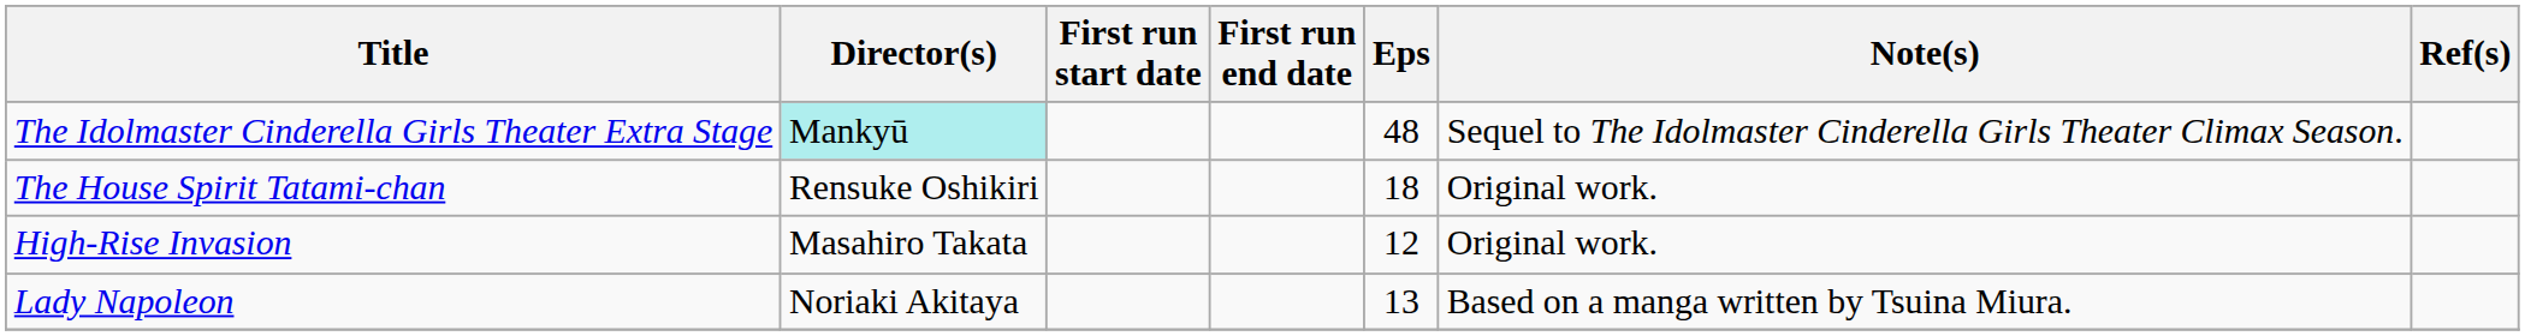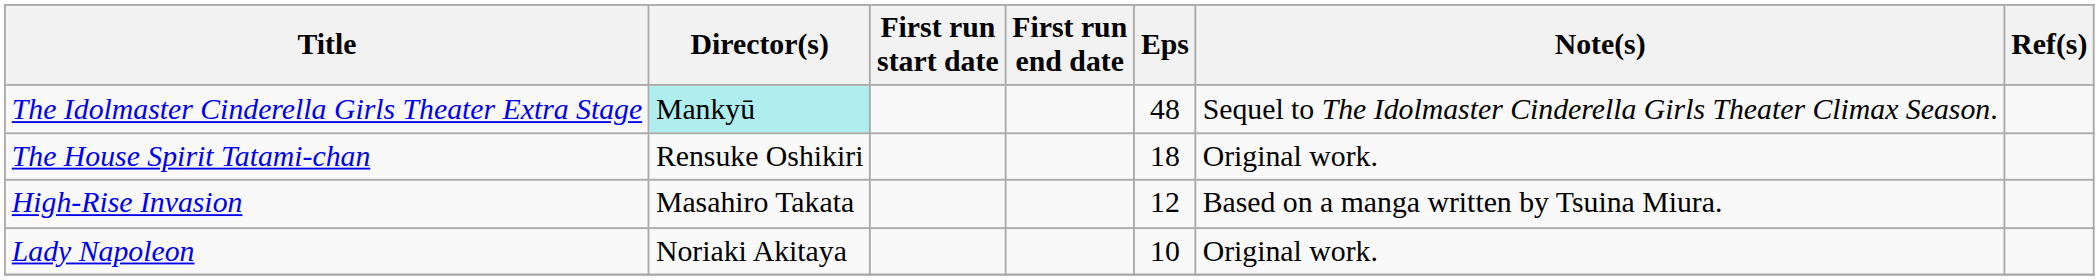High-Rise Invasion | Note(s): Original work. -> Based on a manga written by Tsuina Miura.
Lady Napoleon | Eps: 13 -> 10
Lady Napoleon | Note(s): Based on a manga written by Tsuina Miura. -> Original work.
